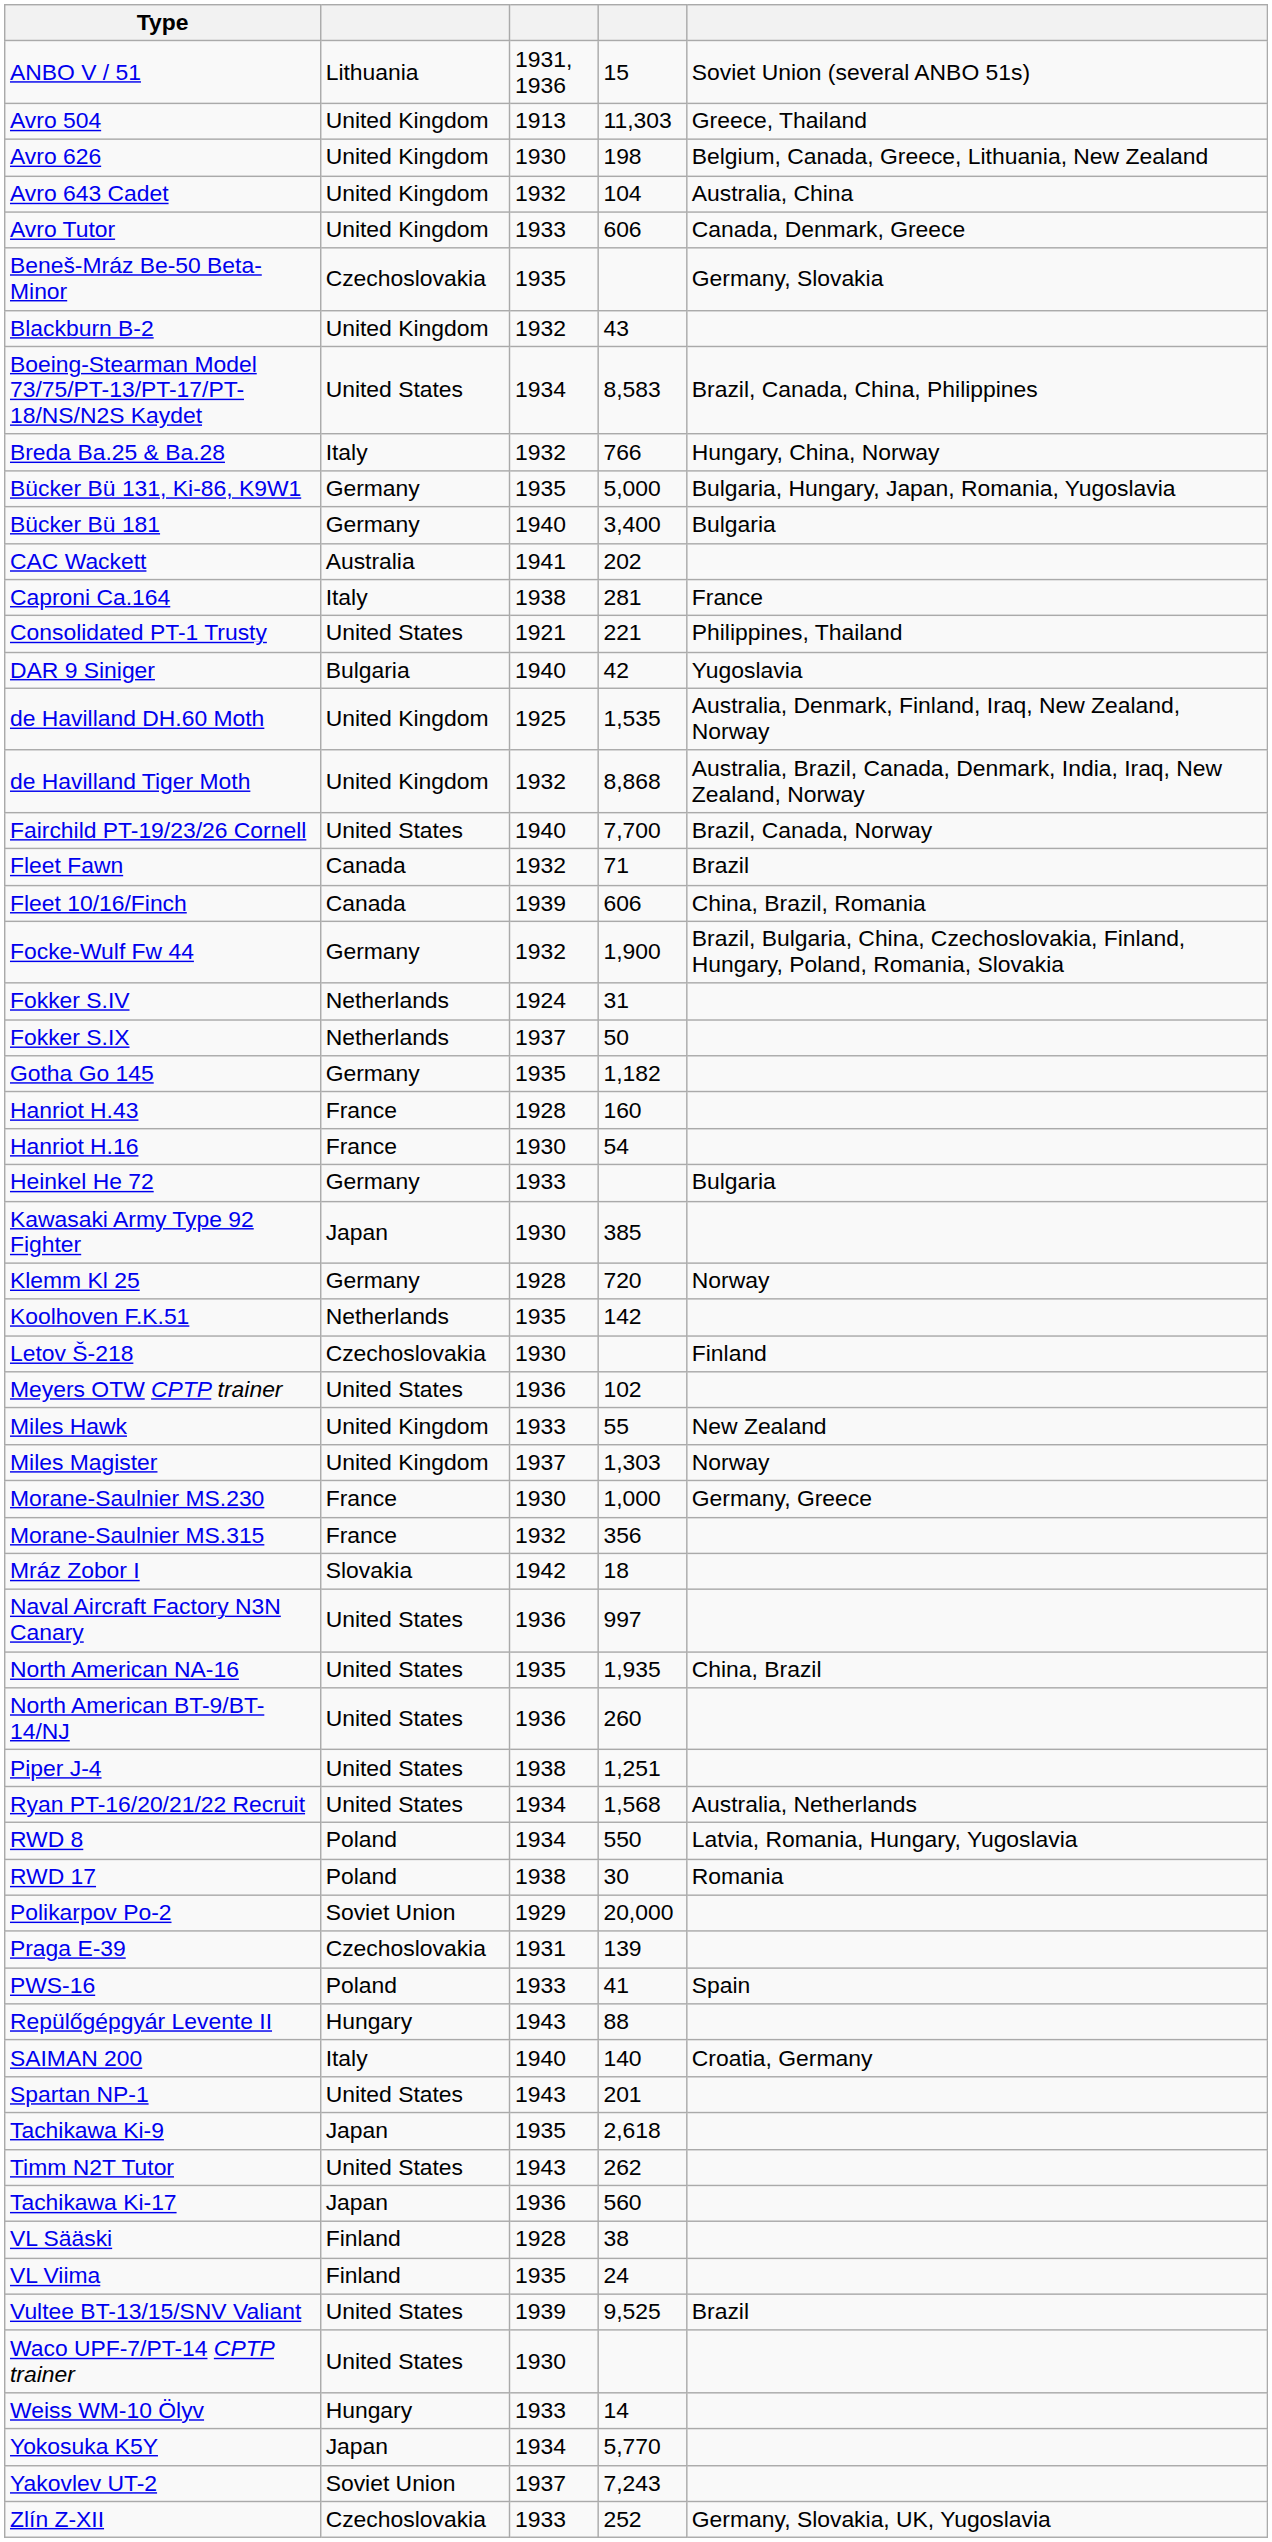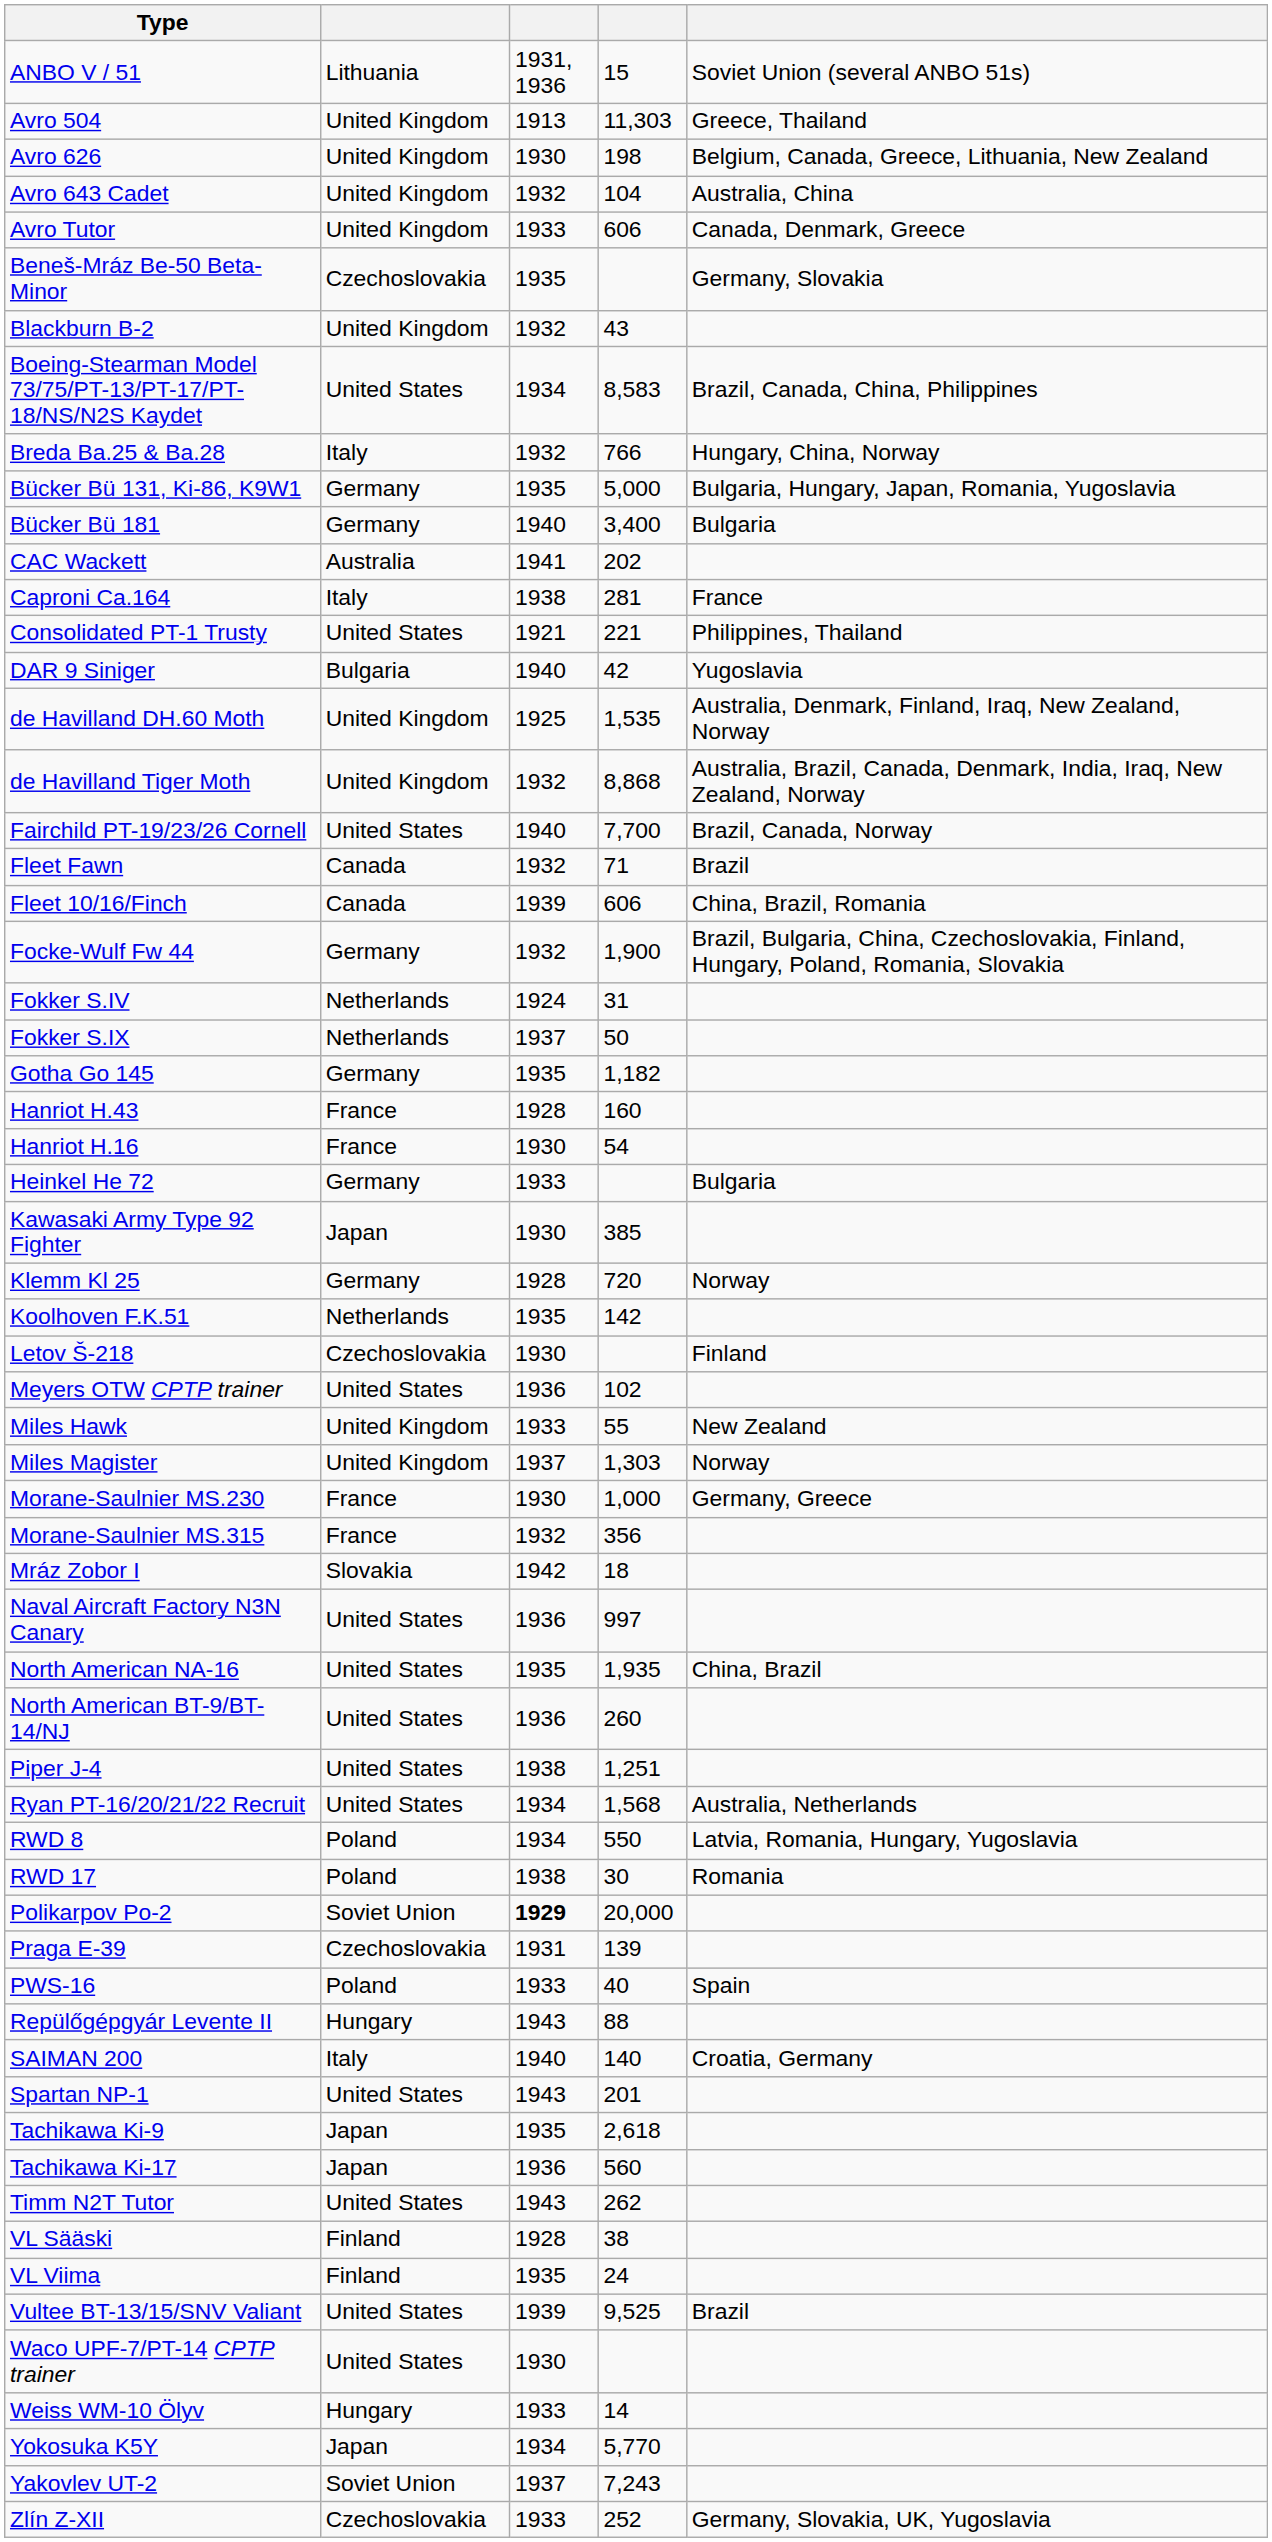Polikarpov Po-2 | column 3: normal -> bold
PWS-16 | column 4: 41 -> 40
rows swapped: Tachikawa Ki-17 <-> Timm N2T Tutor
